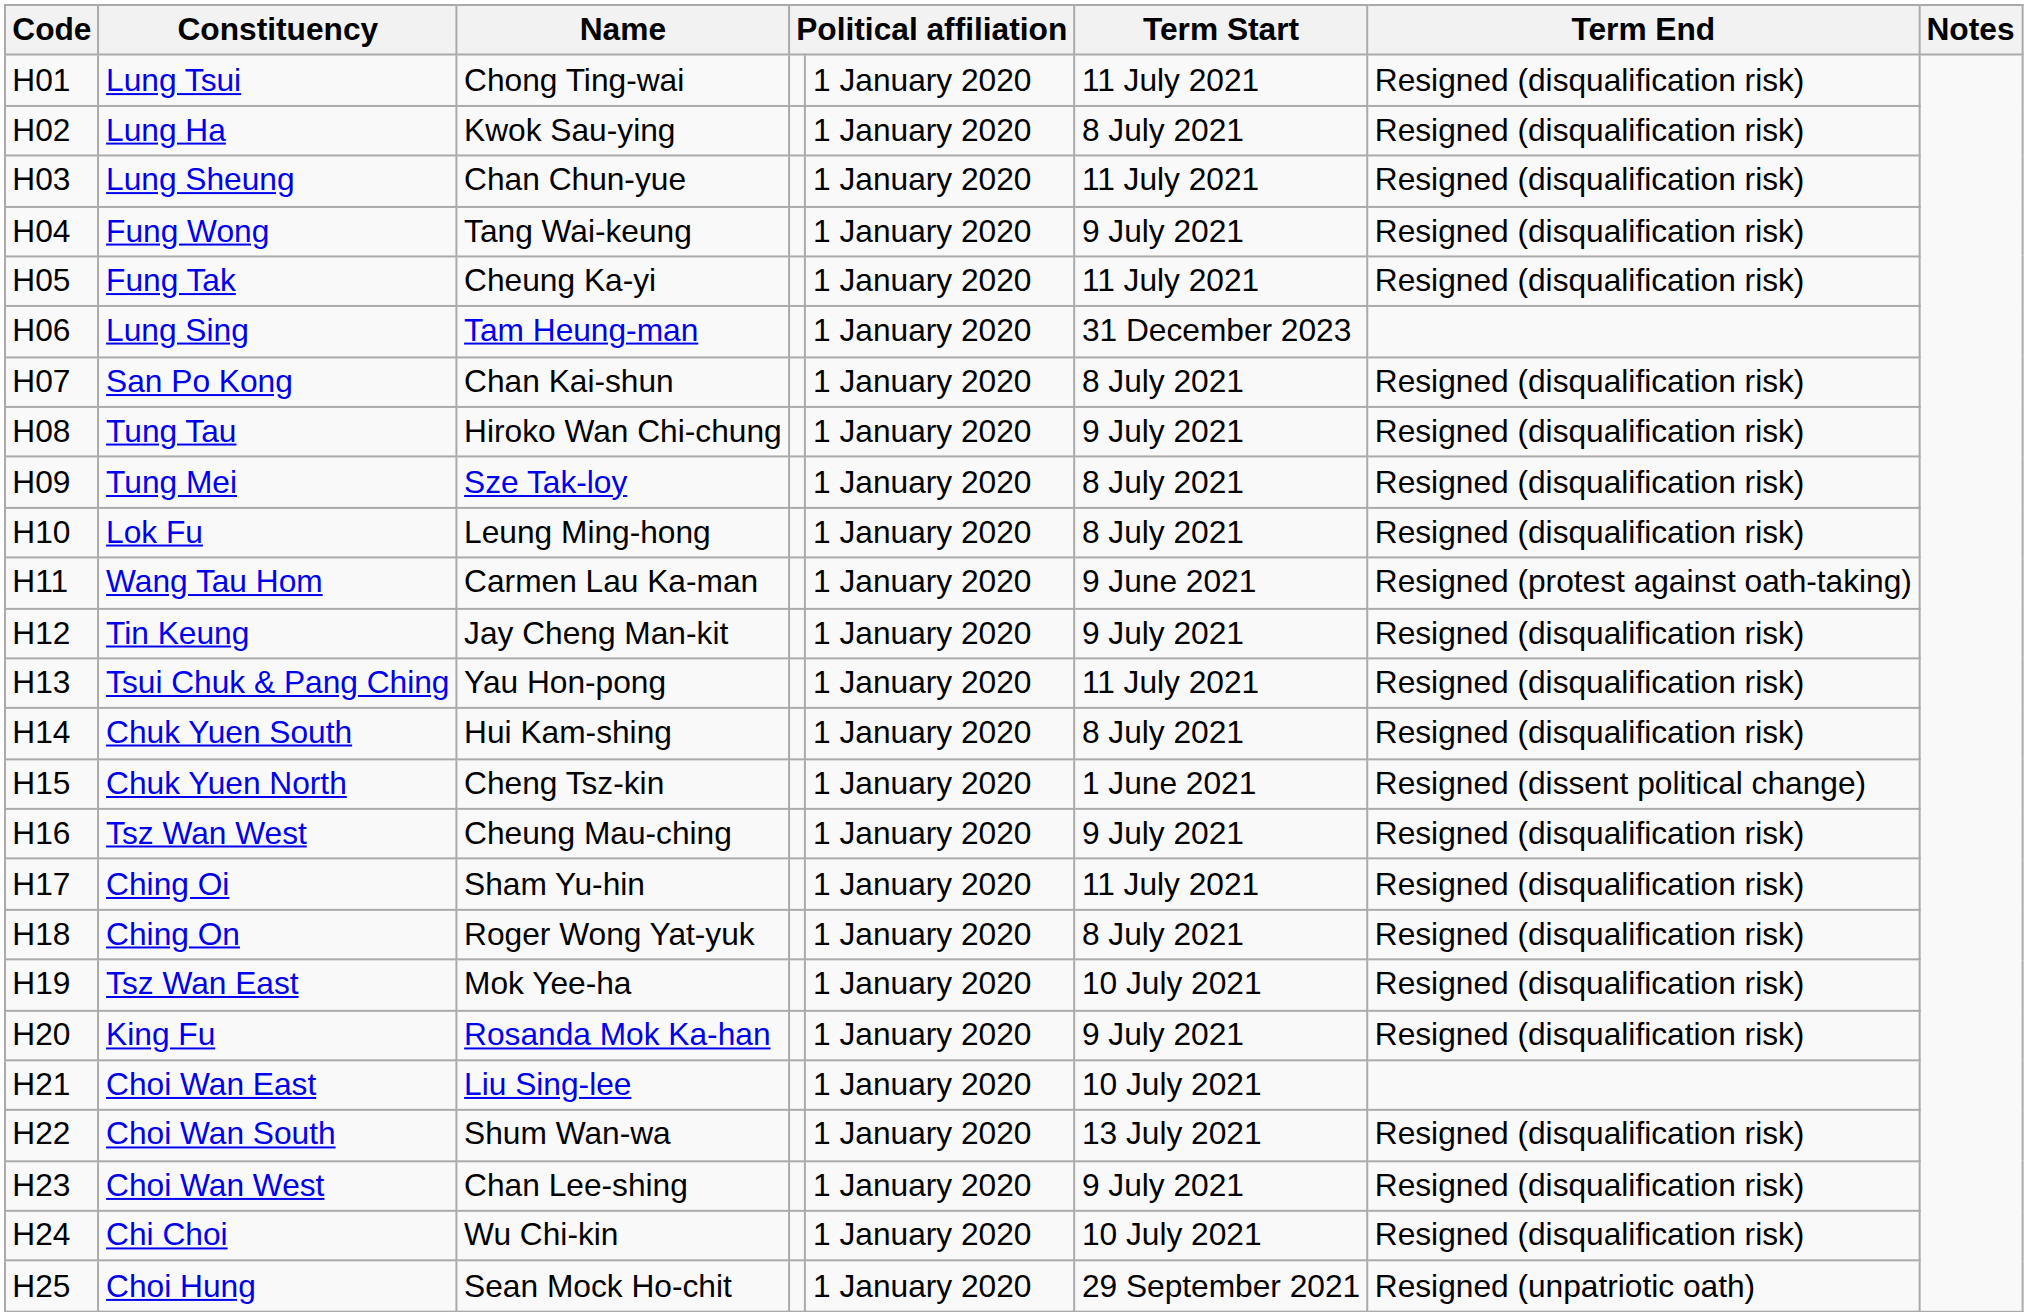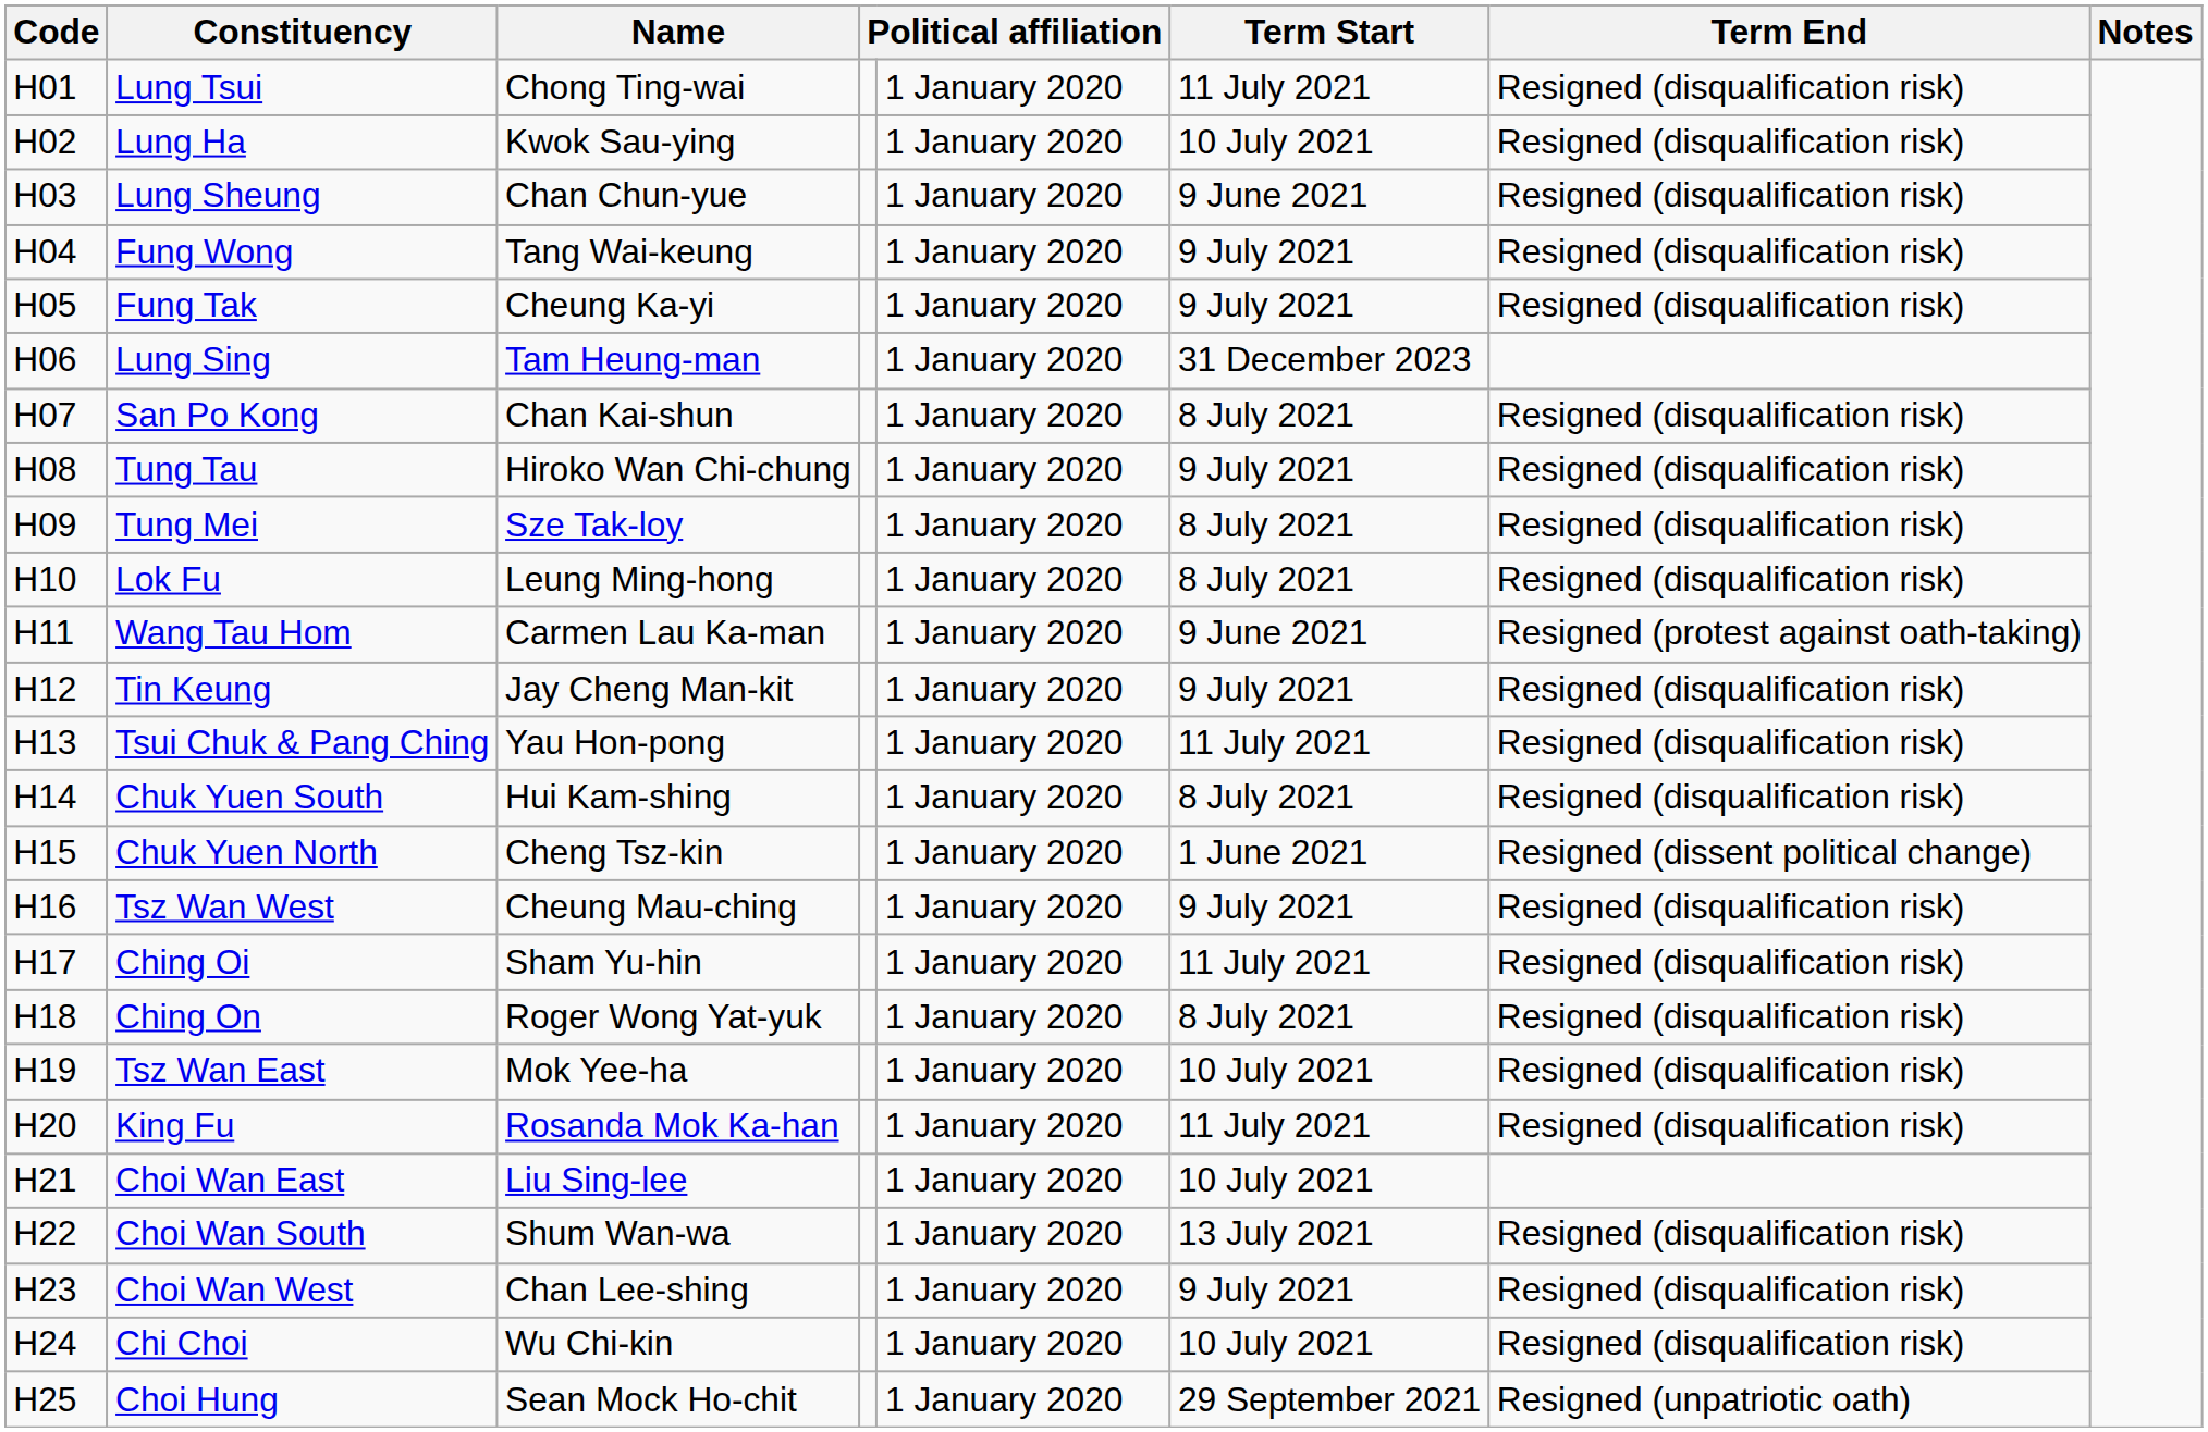Lung Ha | Term Start: 8 July 2021 -> 10 July 2021
Lung Sheung | Term Start: 11 July 2021 -> 9 June 2021
Fung Tak | Term Start: 11 July 2021 -> 9 July 2021
King Fu | Term Start: 9 July 2021 -> 11 July 2021
